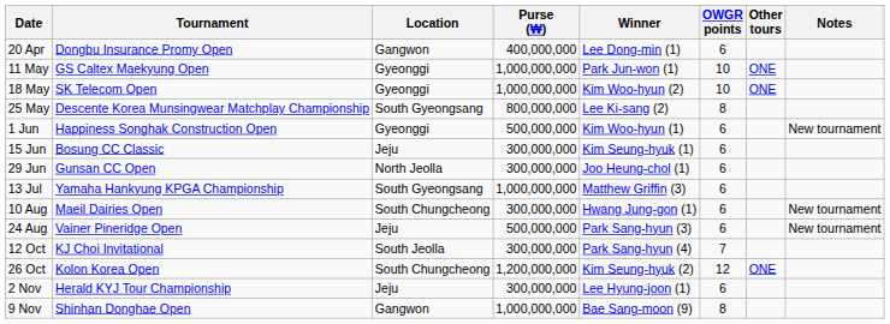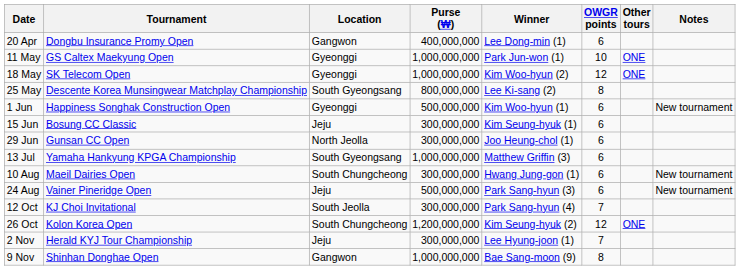18 May | OWGR points: 10 -> 12
2 Nov | OWGR points: 6 -> 7
